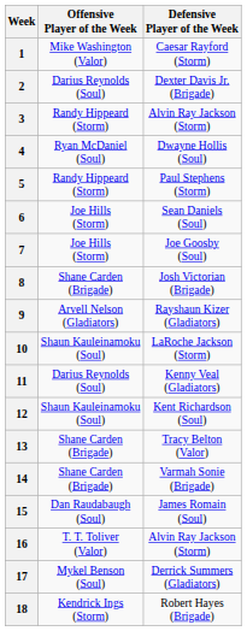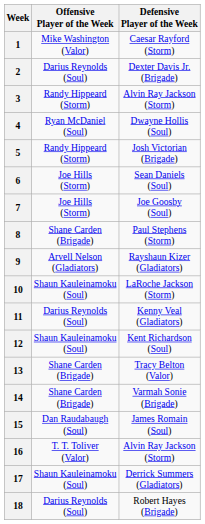5 | Defensive Player of the Week: Paul Stephens (Storm) -> Josh Victorian (Brigade)
8 | Defensive Player of the Week: Josh Victorian (Brigade) -> Paul Stephens (Storm)
17 | Offensive Player of the Week: Mykel Benson (Soul) -> Shaun Kauleinamoku (Soul)
18 | Offensive Player of the Week: Kendrick Ings (Storm) -> Darius Reynolds (Soul)
